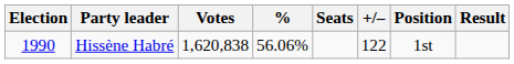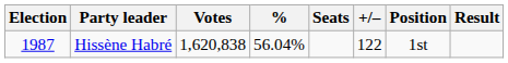Hissène Habré | Election: 1990 -> 1987
Hissène Habré | %: 56.06% -> 56.04%
